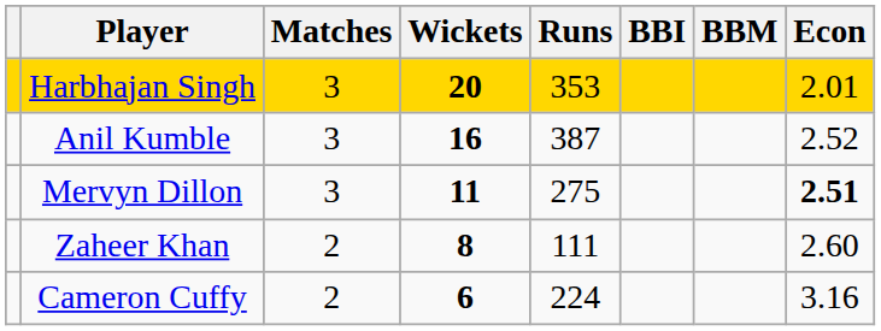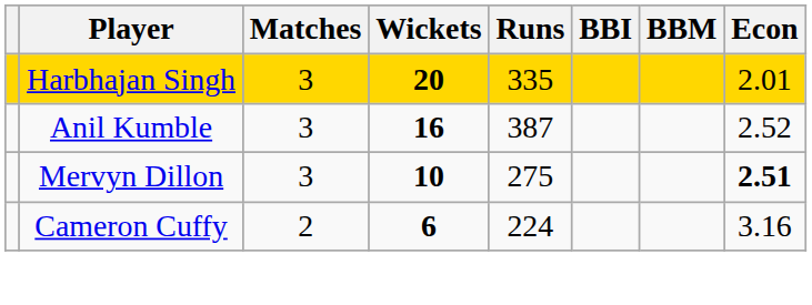Harbhajan Singh | Runs: 353 -> 335
Mervyn Dillon | Wickets: 11 -> 10
- row: Zaheer Khan | 2 | 8 | 111 | 2.60
